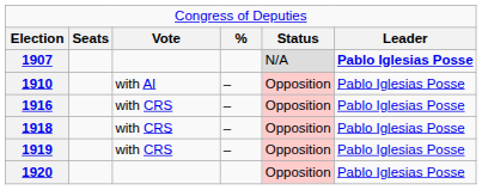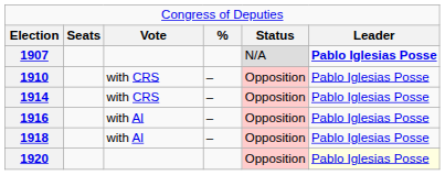1910 | column 3: with AI -> with CRS
+ row: 1914 | with CRS | – | Opposition | Pablo Iglesias Posse
1916 | column 3: with CRS -> with AI
1918 | column 3: with CRS -> with AI
- row: 1919 | with CRS | – | Opposition | Pablo Iglesias Posse
1920 | column 6: no background -> lightyellow background
